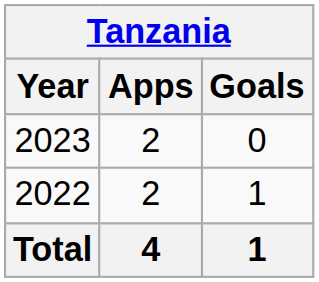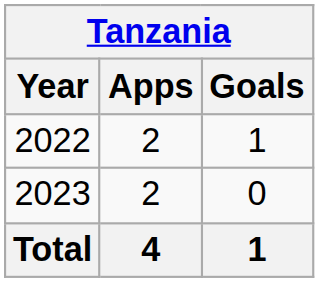rows swapped: 2022 <-> 2023
